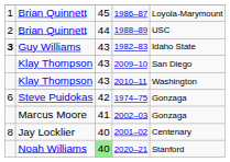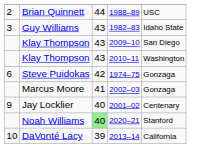- row: 1 | Brian Quinnett | 45 | 1986–87 | Loyola-Marymount
1982–83 | column 1: bold -> normal
2001–02 | column 1: 8 -> 9
+ row: 10 | DaVonté Lacy | 39 | 2013–14 | California
